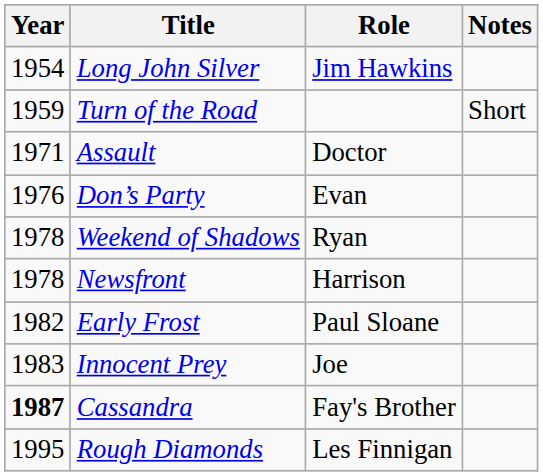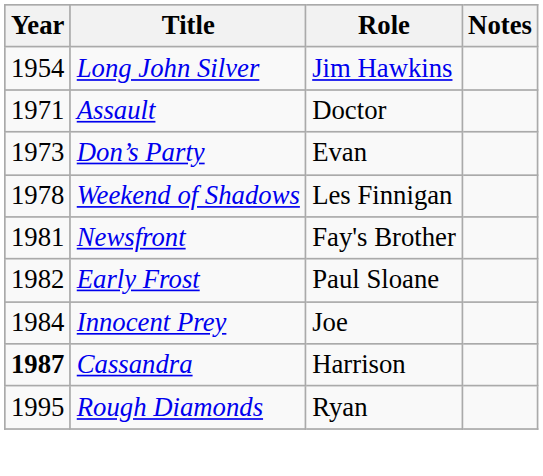- row: 1959 | Turn of the Road | Short
Don’s Party | Year: 1976 -> 1973
Weekend of Shadows | Role: Ryan -> Les Finnigan
Newsfront | Year: 1978 -> 1981
Newsfront | Role: Harrison -> Fay's Brother
Innocent Prey | Year: 1983 -> 1984
Cassandra | Role: Fay's Brother -> Harrison
Rough Diamonds | Role: Les Finnigan -> Ryan
